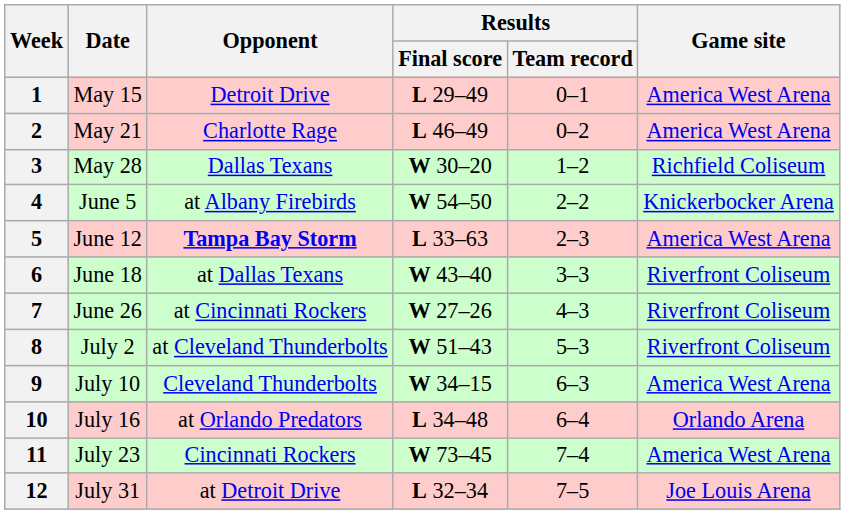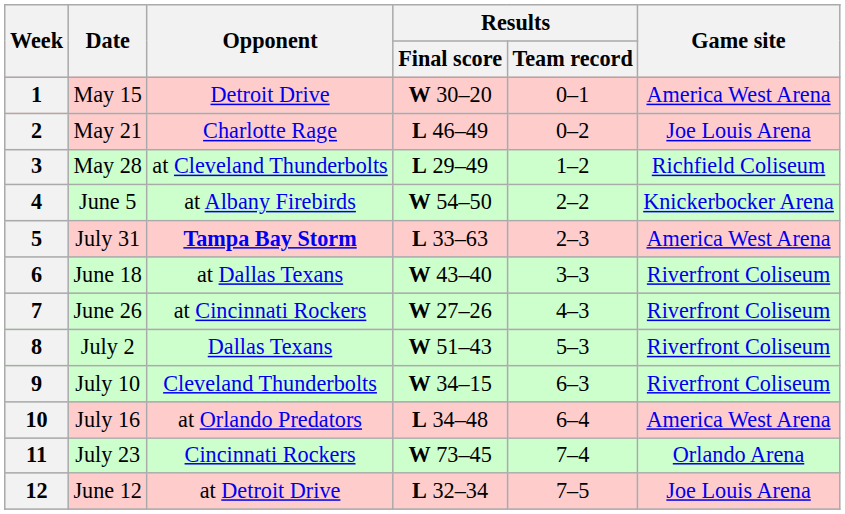1 | Results / Final score: L 29–49 -> W 30–20
2 | Game site: America West Arena -> Joe Louis Arena
3 | Opponent: Dallas Texans -> at Cleveland Thunderbolts
3 | Results / Final score: W 30–20 -> L 29–49
5 | Date: June 12 -> July 31
8 | Opponent: at Cleveland Thunderbolts -> Dallas Texans
9 | Game site: America West Arena -> Riverfront Coliseum
10 | Game site: Orlando Arena -> America West Arena
11 | Game site: America West Arena -> Orlando Arena
12 | Date: July 31 -> June 12
